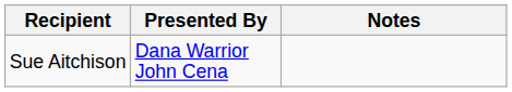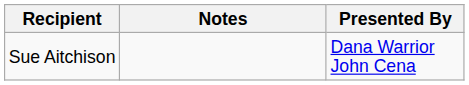columns swapped: Presented By <-> Notes
